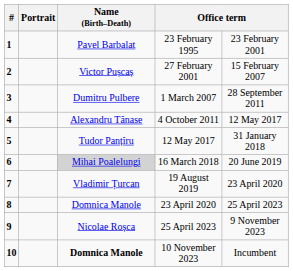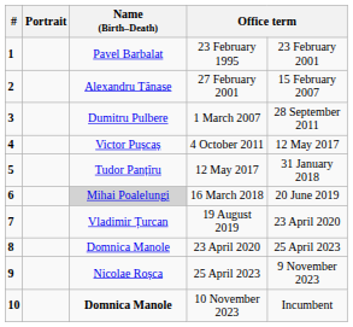27 February 2001 | Name (Birth–Death): Victor Pușcaș -> Alexandru Tănase
4 October 2011 | Name (Birth–Death): Alexandru Tănase -> Victor Pușcaș
